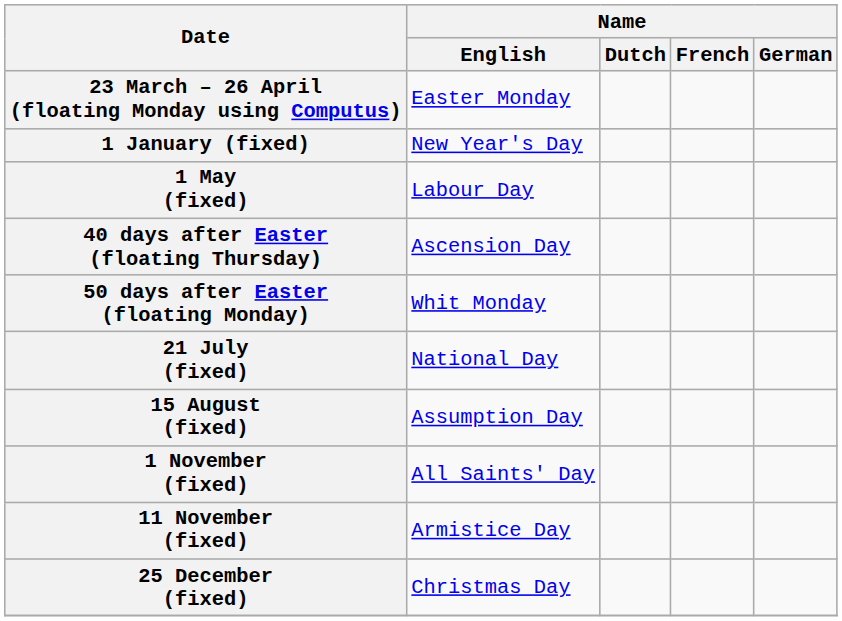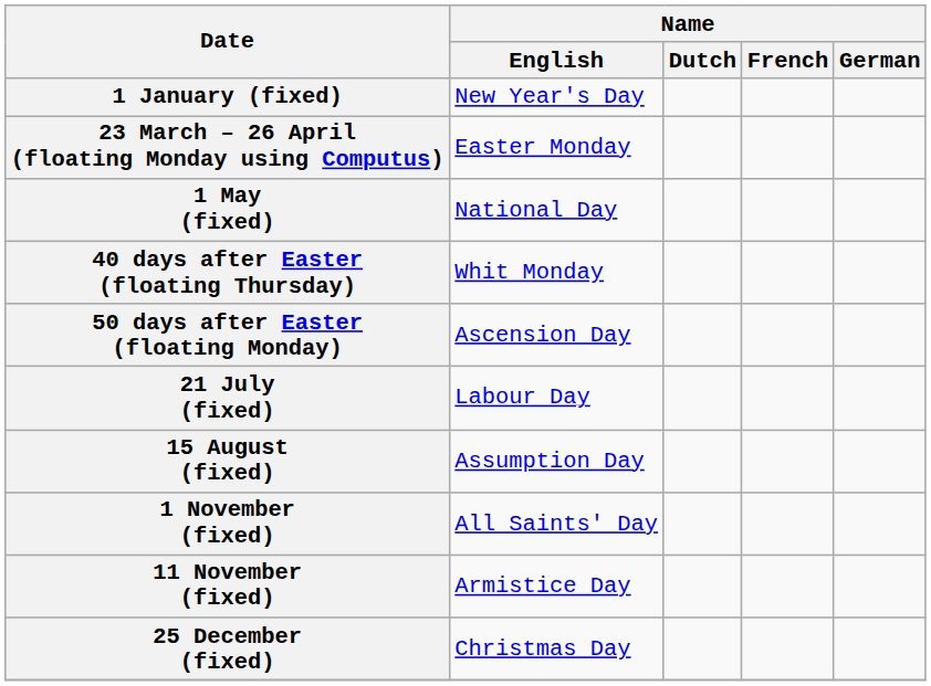rows swapped: 1 January (fixed) <-> 23 March – 26 April (floating Monday using Computus)
1 May (fixed) | Name / English: Labour Day -> National Day
40 days after Easter (floating Thursday) | Name / English: Ascension Day -> Whit Monday
50 days after Easter (floating Monday) | Name / English: Whit Monday -> Ascension Day
21 July (fixed) | Name / English: National Day -> Labour Day
